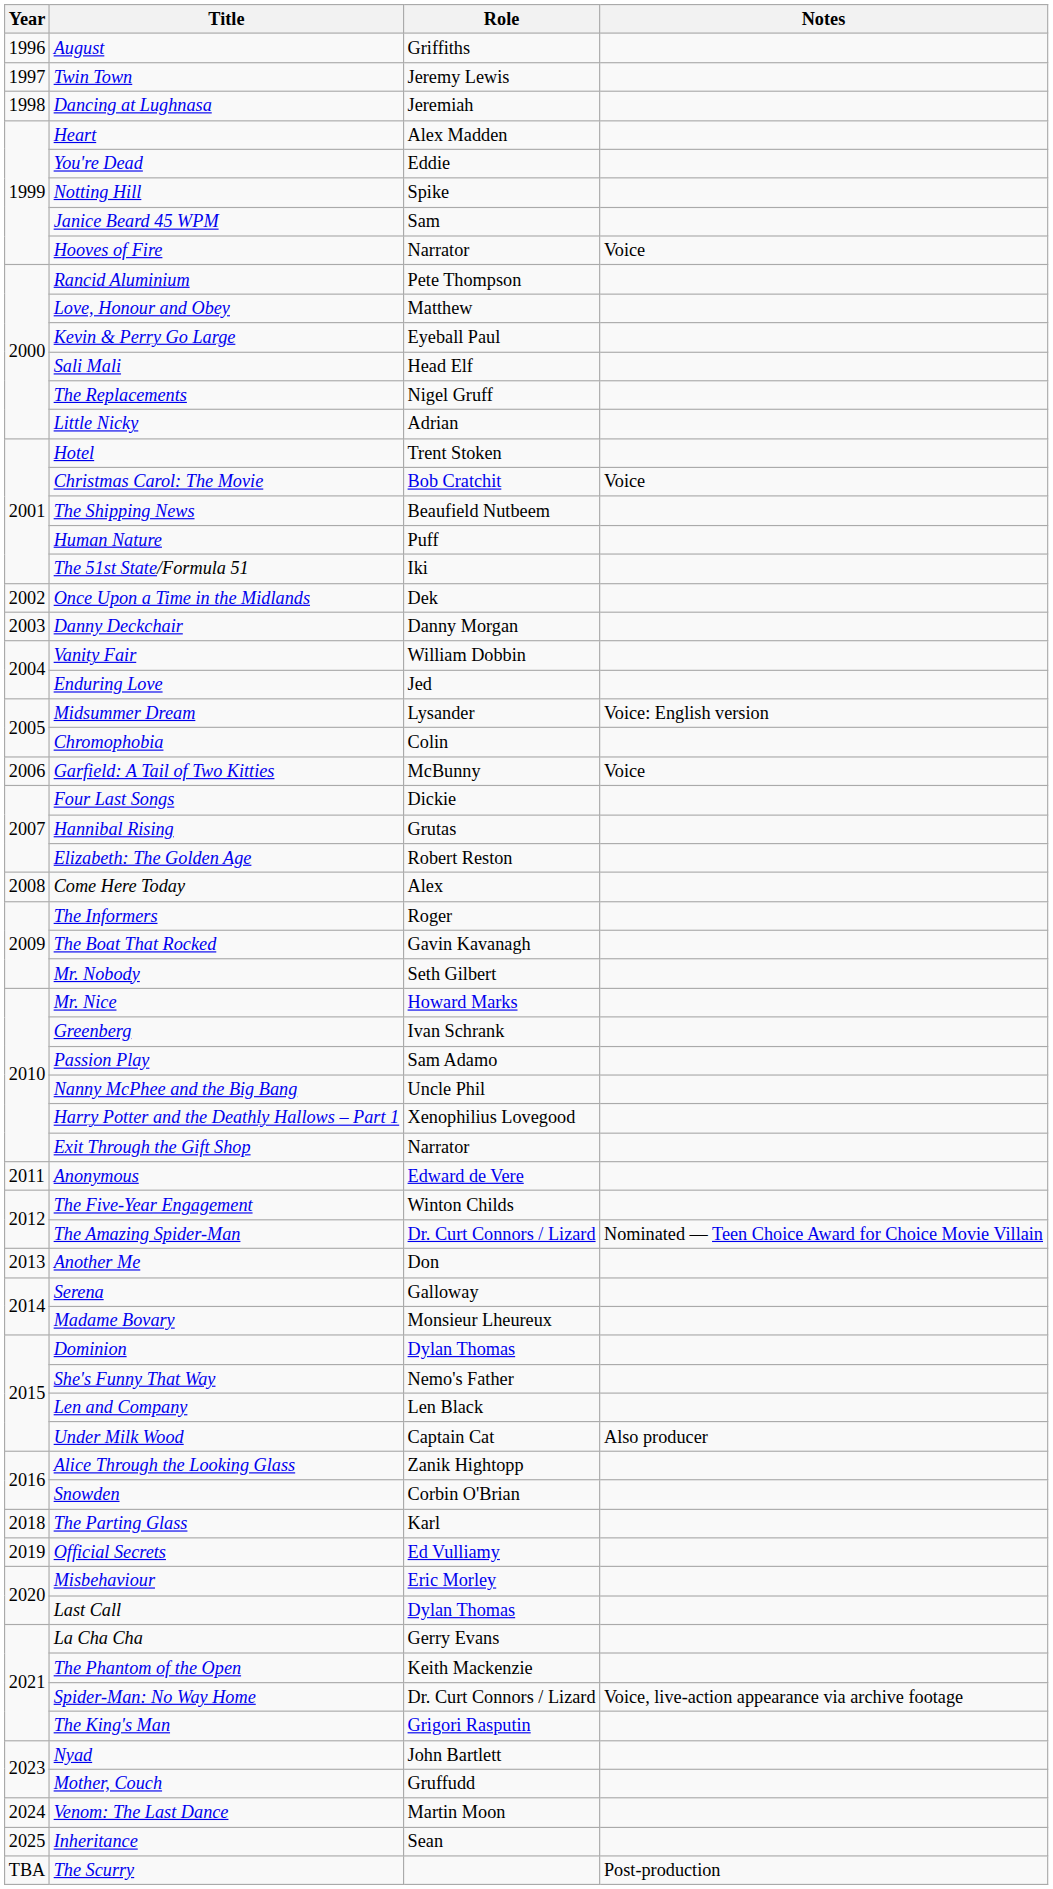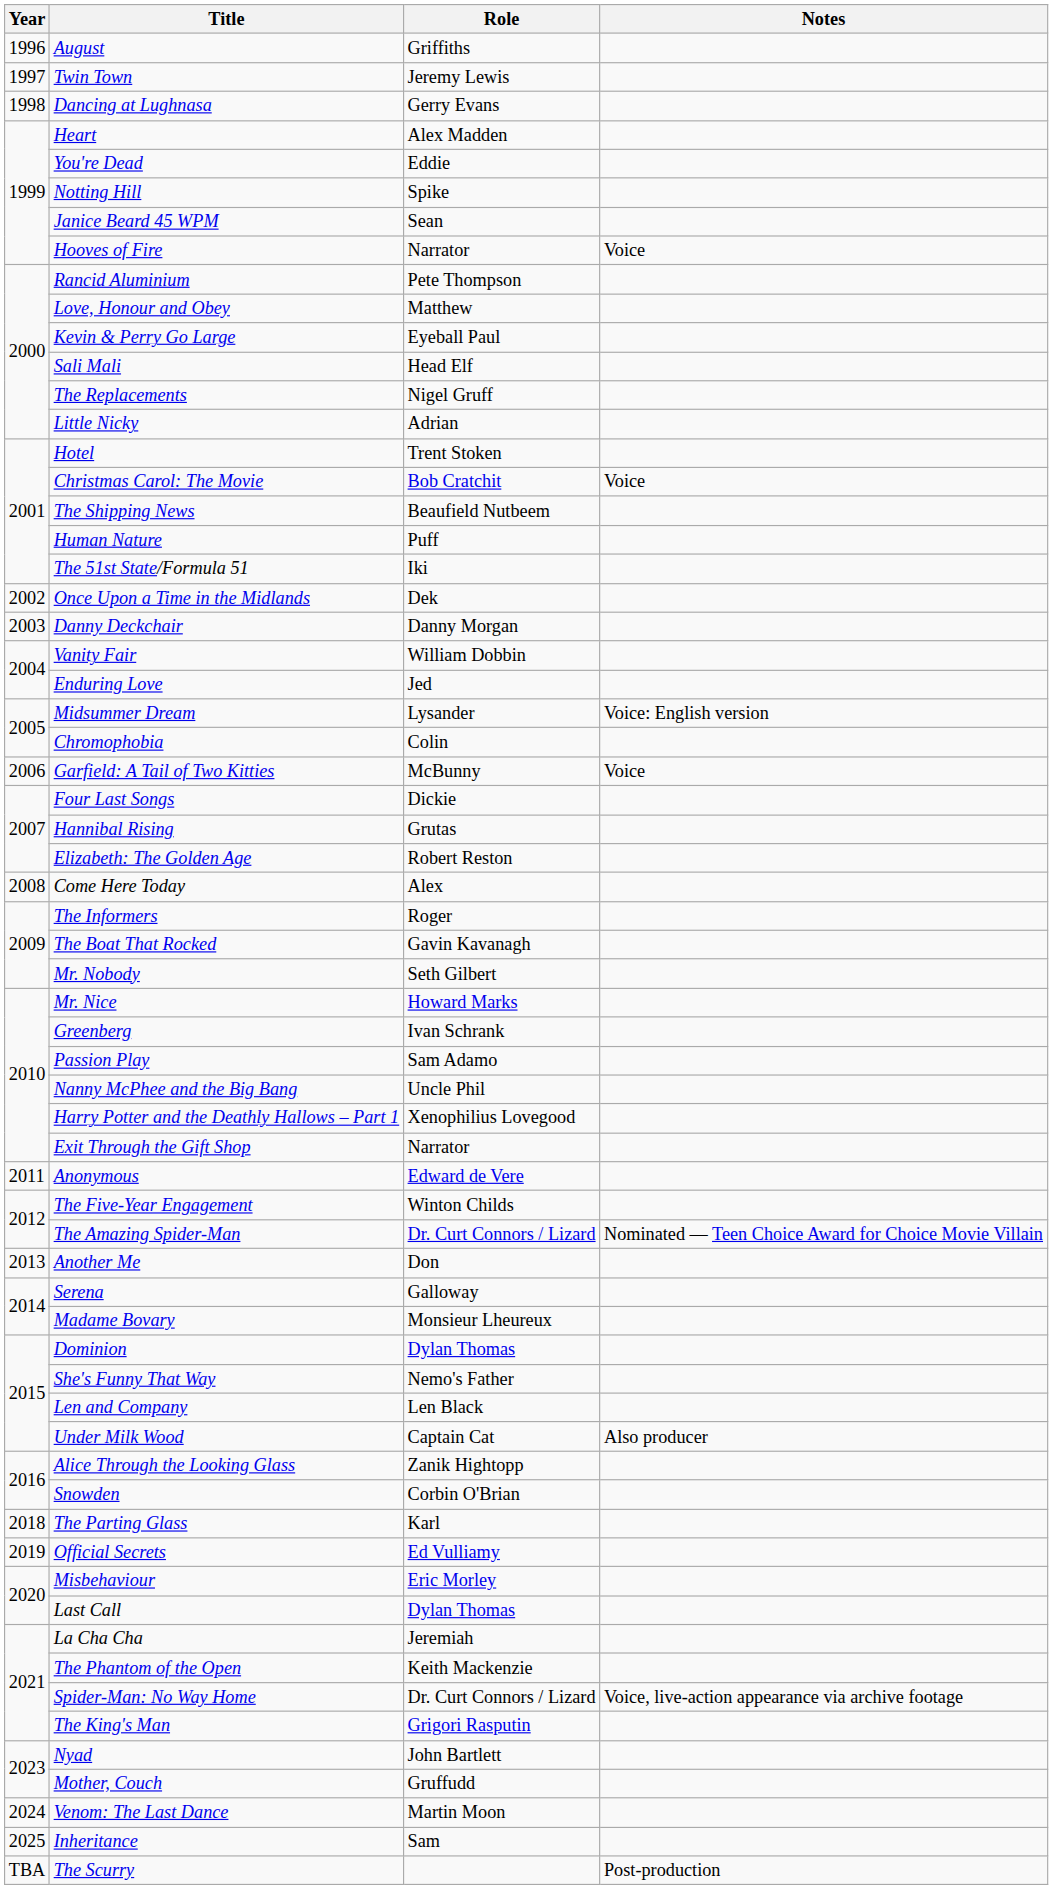Dancing at Lughnasa | Role: Jeremiah -> Gerry Evans
Janice Beard 45 WPM | Role: Sam -> Sean
La Cha Cha | Role: Gerry Evans -> Jeremiah
Inheritance | Role: Sean -> Sam
